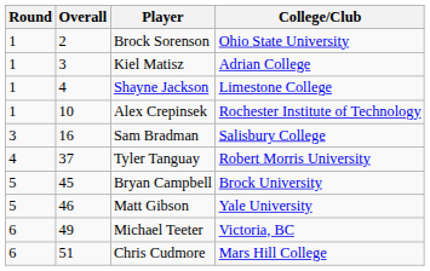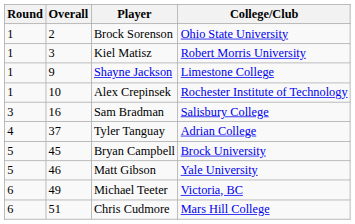Kiel Matisz | College/Club: Adrian College -> Robert Morris University
Shayne Jackson | Overall: 4 -> 9
Tyler Tanguay | College/Club: Robert Morris University -> Adrian College
